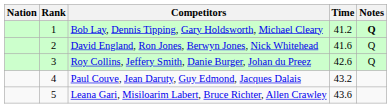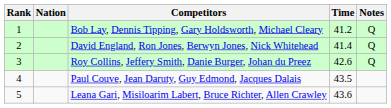columns swapped: Rank <-> Nation
Bob Lay, Dennis Tipping, Gary Holdsworth, Michael Cleary | Notes: bold -> normal
David England, Ron Jones, Berwyn Jones, Nick Whitehead | Time: 41.6 -> 41.4
Paul Couve, Jean Daruty, Guy Edmond, Jacques Dalais | Time: 43.2 -> 43.5
